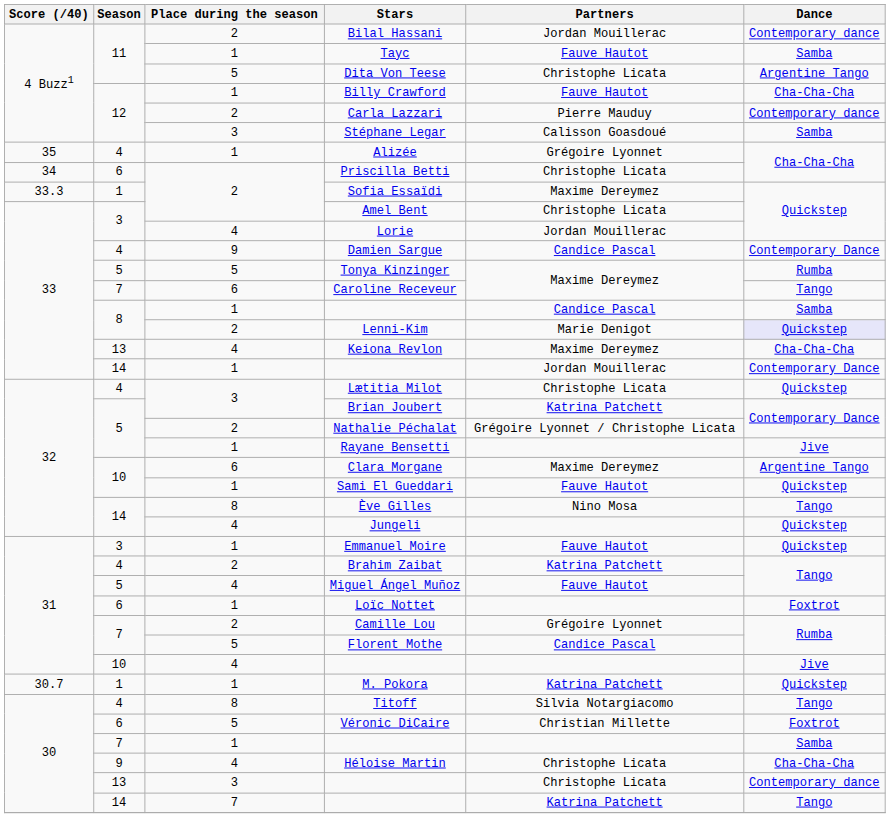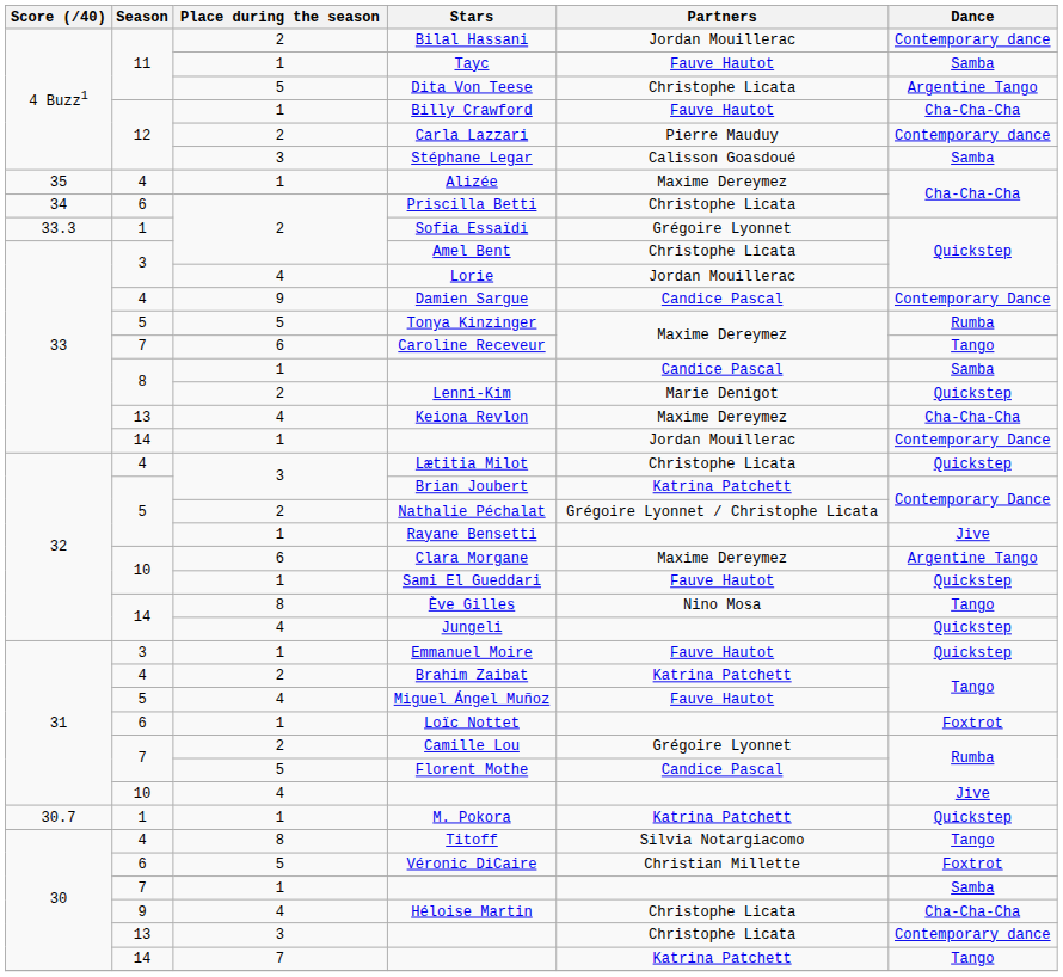Alizée | Partners: Grégoire Lyonnet -> Maxime Dereymez
Sofia Essaïdi | Partners: Maxime Dereymez -> Grégoire Lyonnet
Lenni-Kim | Dance: lavender background -> no background
